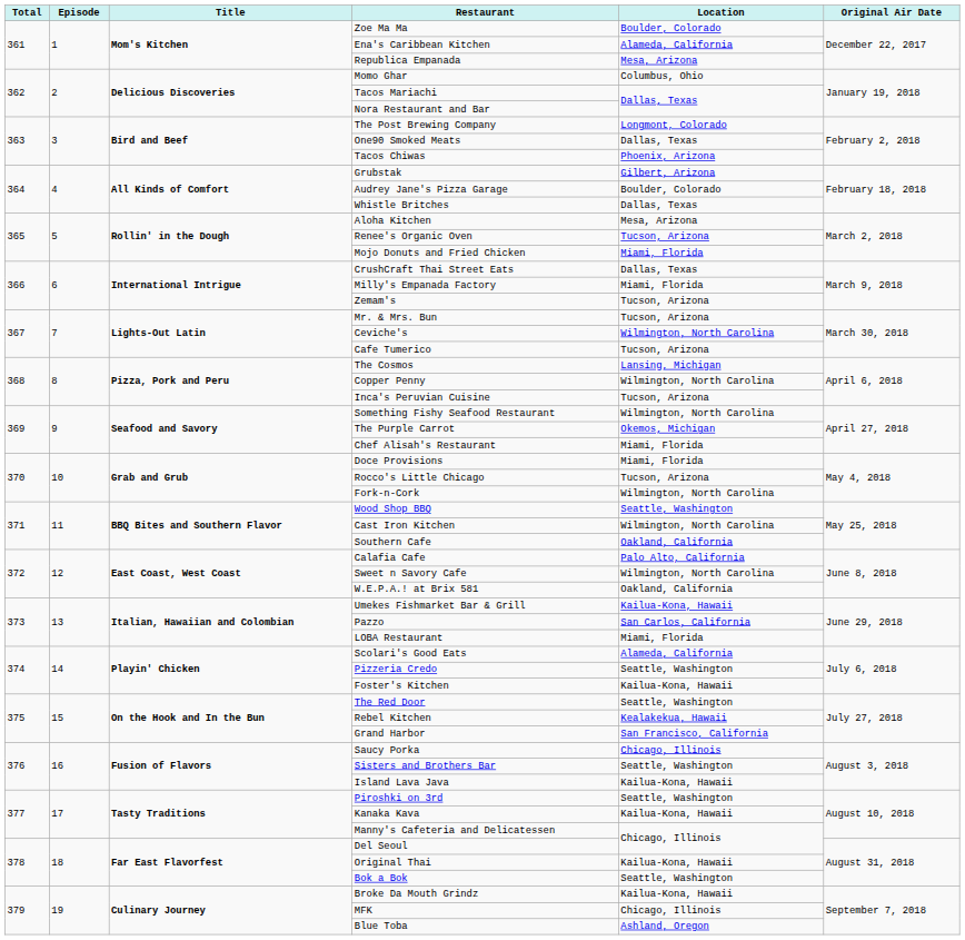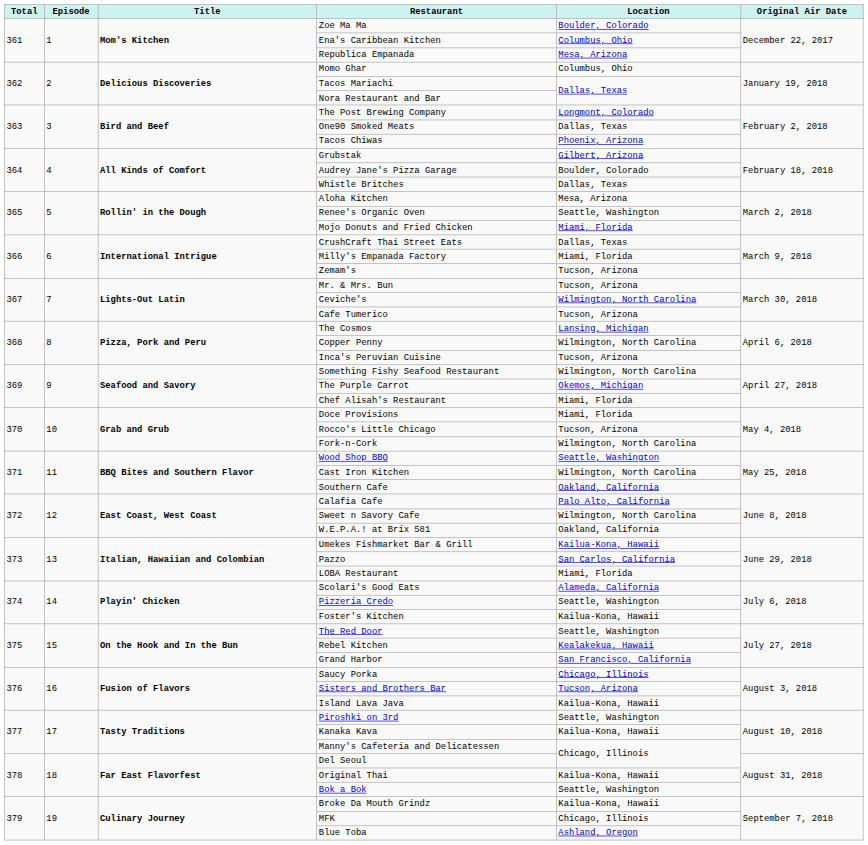Ena's Caribbean Kitchen | Location: Alameda, California -> Columbus, Ohio
Renee's Organic Oven | Location: Tucson, Arizona -> Seattle, Washington
Sisters and Brothers Bar | Location: Seattle, Washington -> Tucson, Arizona
